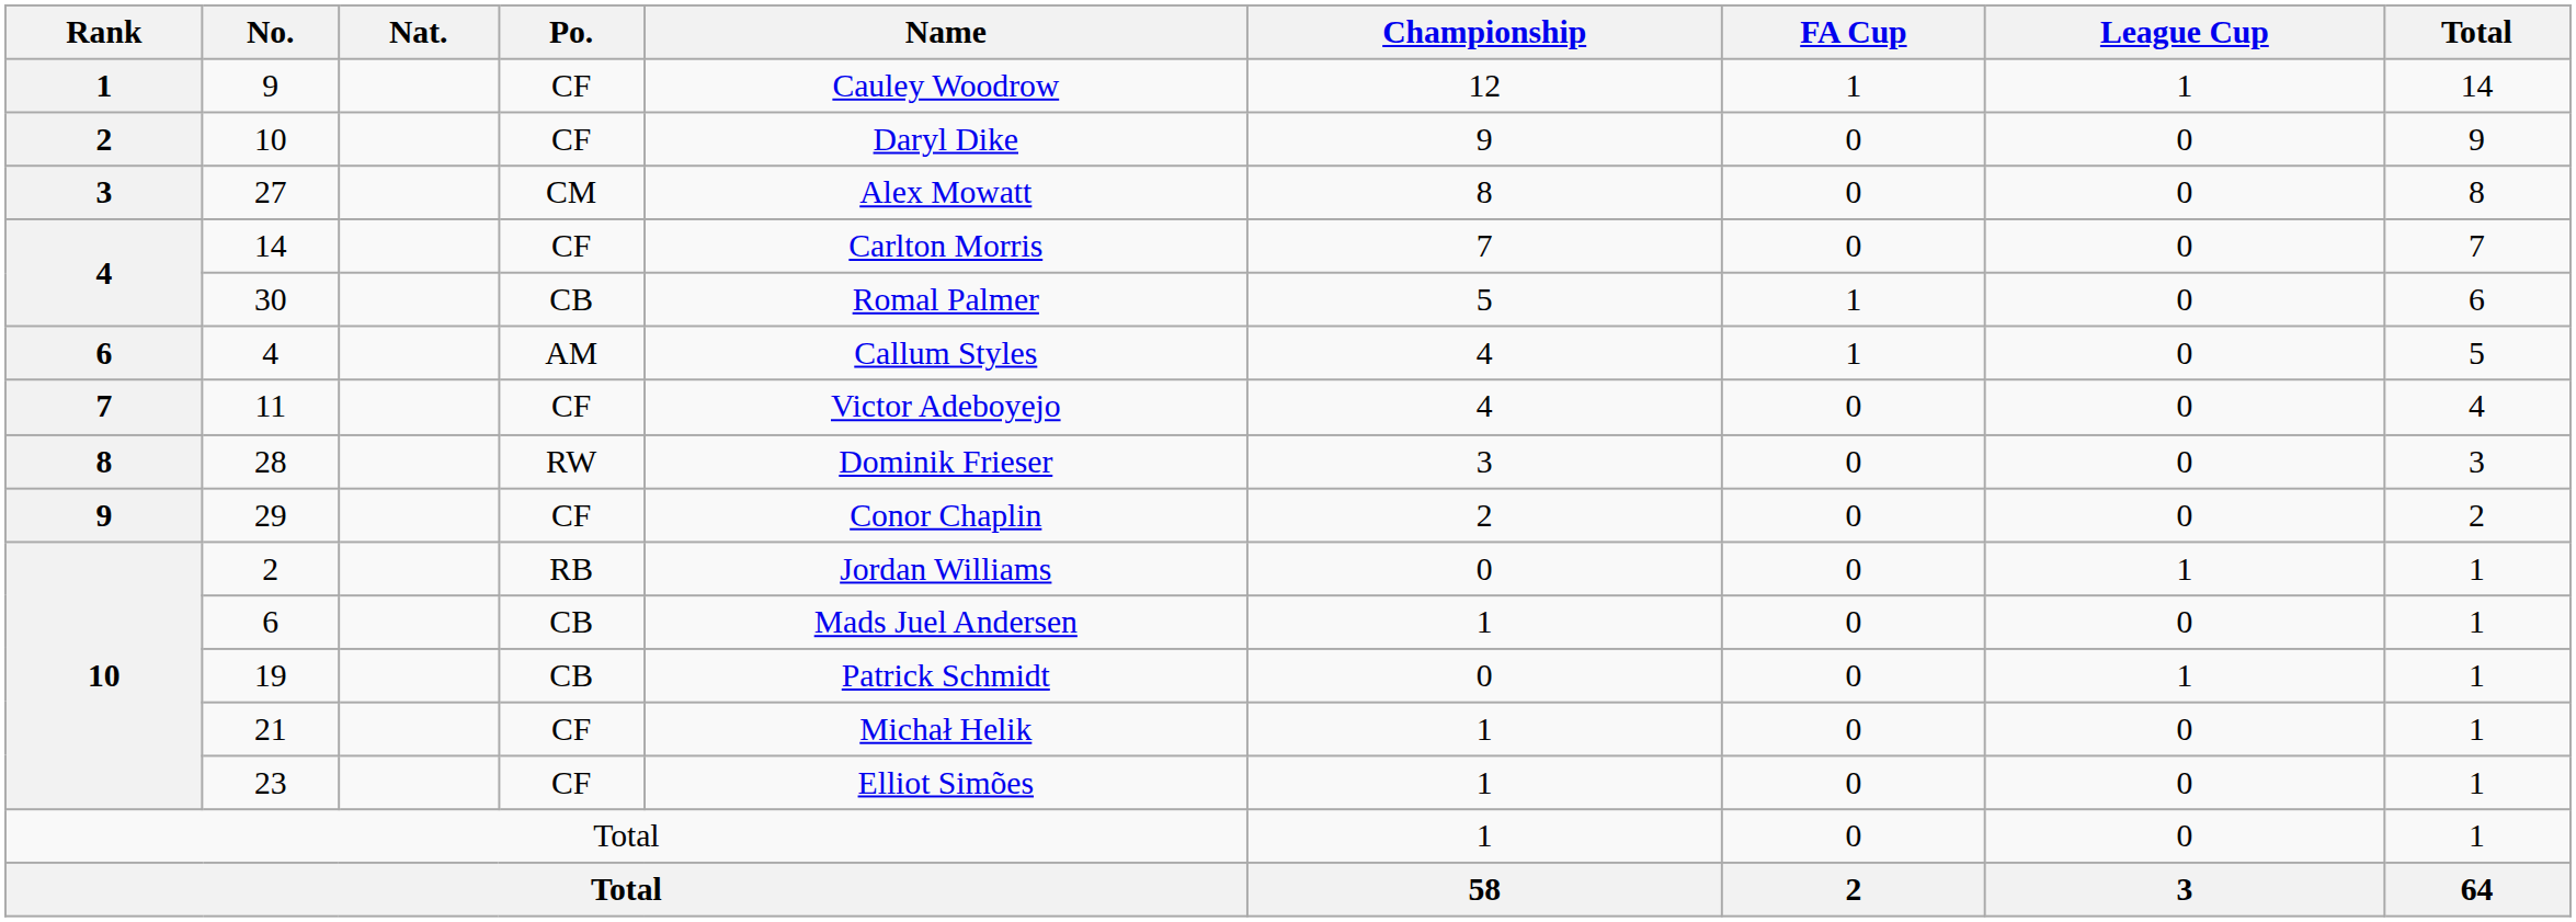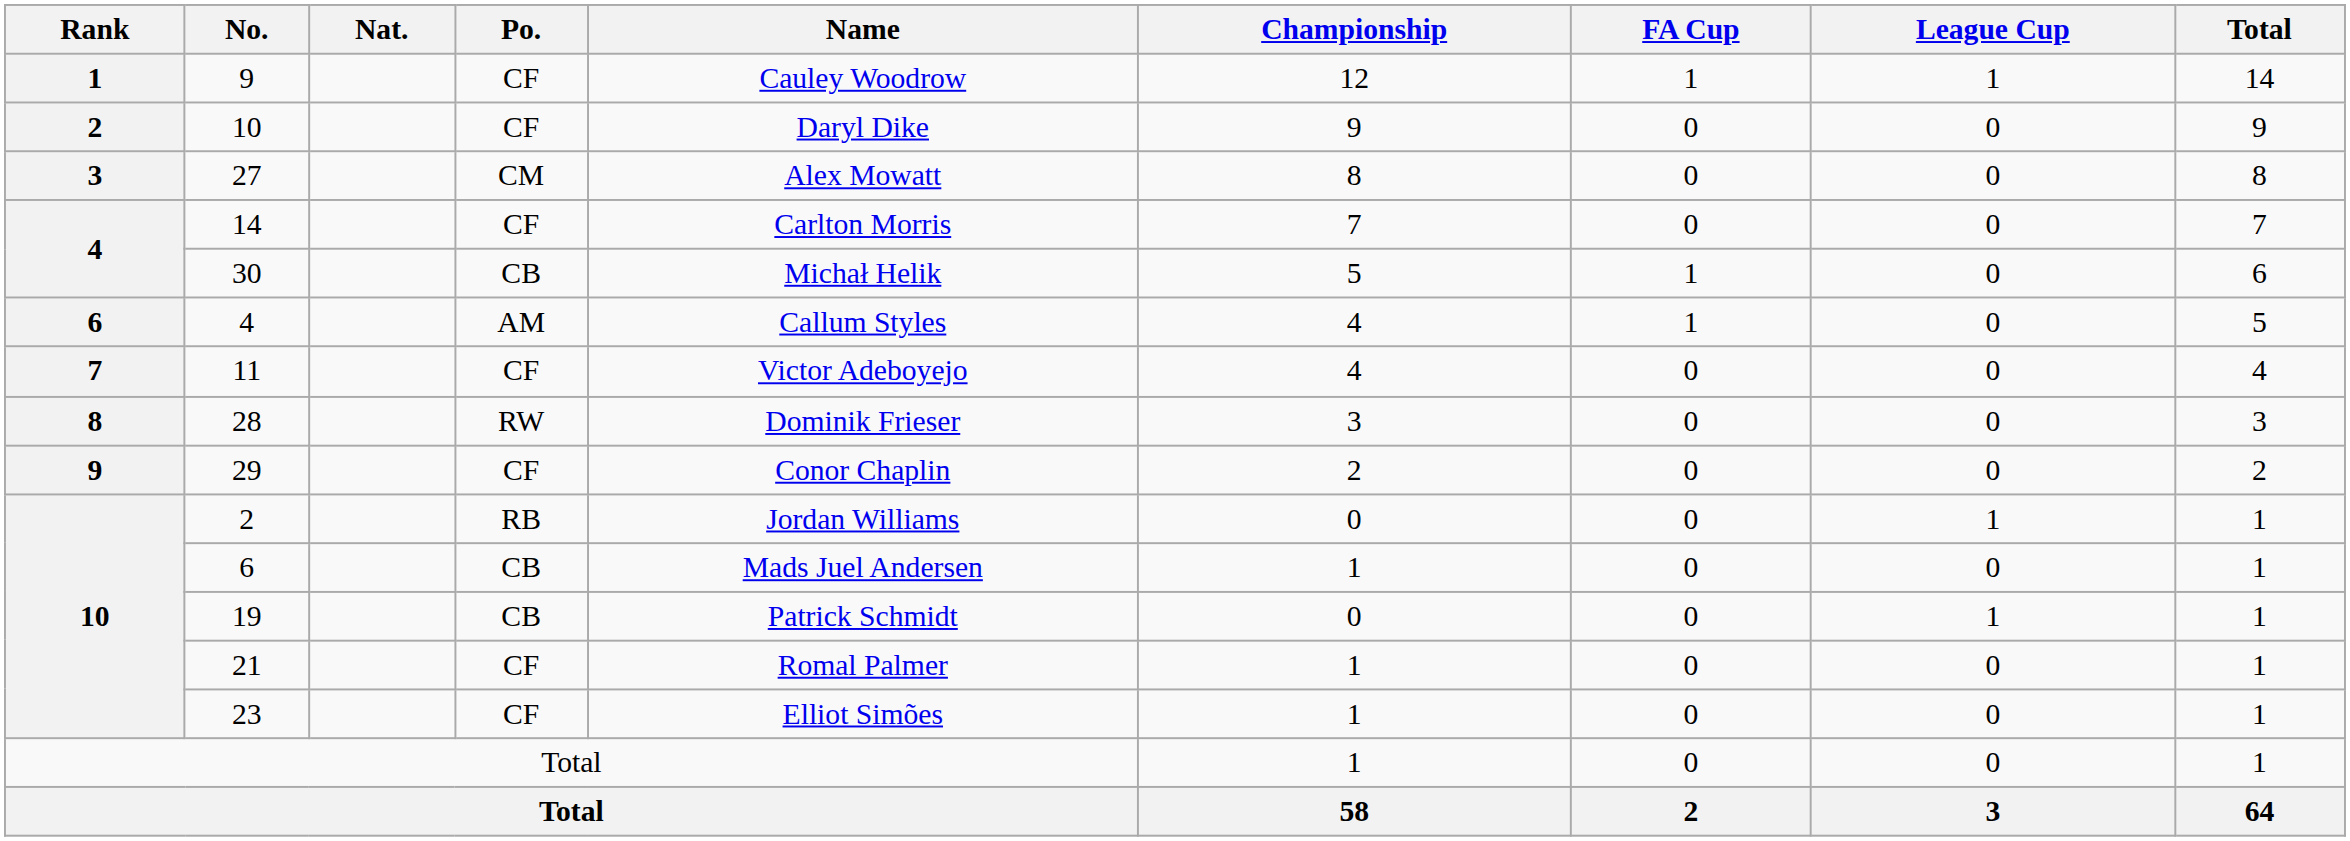30 | Name: Romal Palmer -> Michał Helik
21 | Name: Michał Helik -> Romal Palmer
